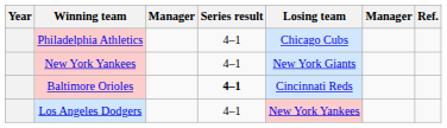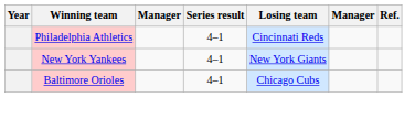Philadelphia Athletics | Losing team: Chicago Cubs -> Cincinnati Reds
Baltimore Orioles | Series result: bold -> normal
Baltimore Orioles | Losing team: Cincinnati Reds -> Chicago Cubs
- row: Los Angeles Dodgers | 4–1 | New York Yankees
